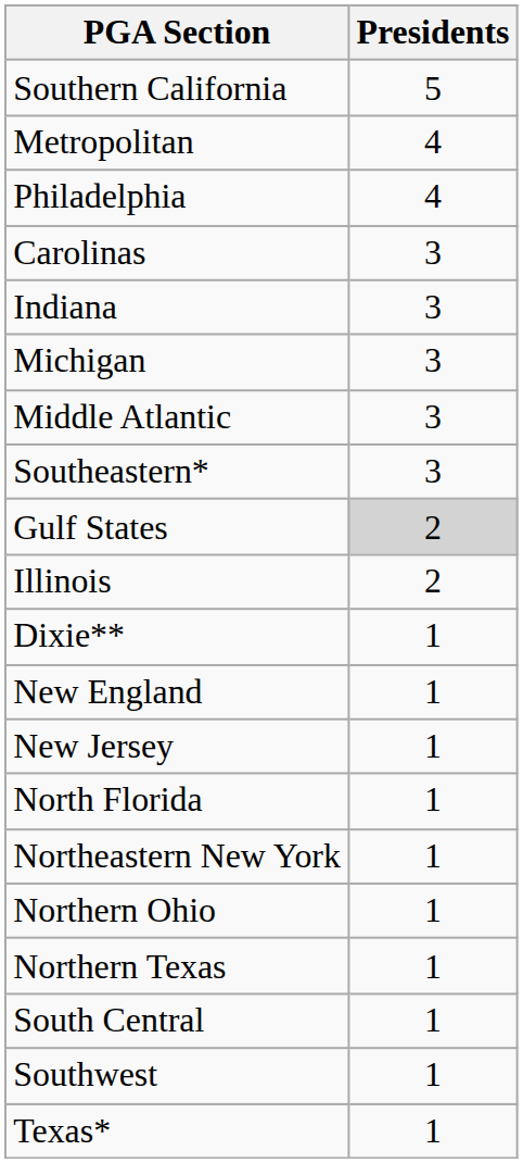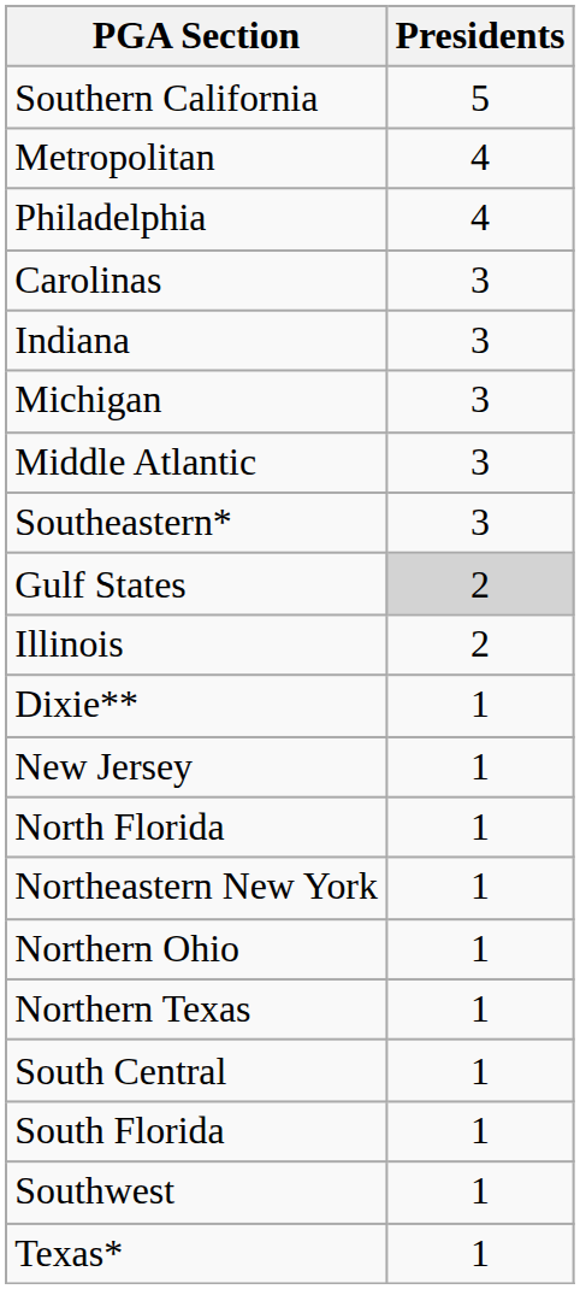- row: New England | 1
+ row: South Florida | 1
